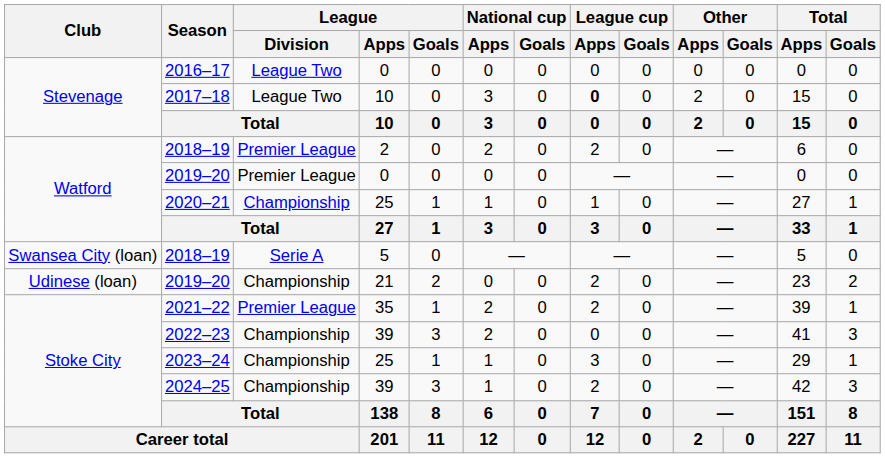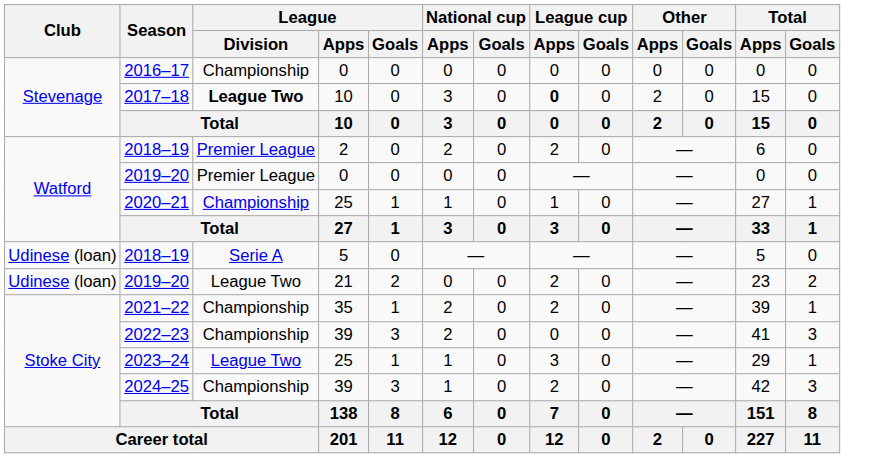2016–17 | League / Division: League Two -> Championship
2017–18 | League / Division: normal -> bold
2018–19 / 5 | Club: Swansea City (loan) -> Udinese (loan)
2019–20 / 21 | League / Division: Championship -> League Two
2021–22 | League / Division: Premier League -> Championship
2023–24 | League / Division: Championship -> League Two
